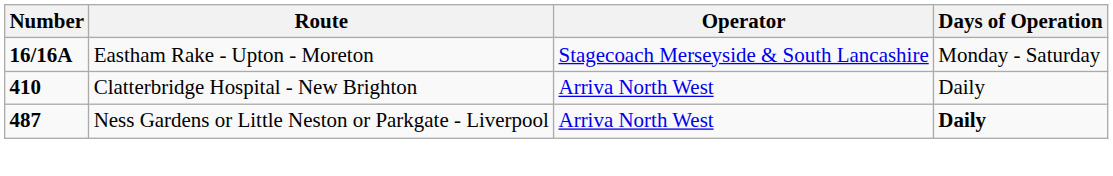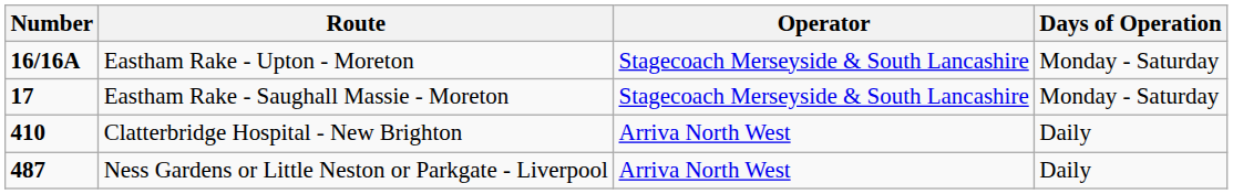+ row: 17 | Eastham Rake - Saughall Massie - Moreton | Stagecoach Merseyside & South Lancashire | Monday - Saturday
Ness Gardens or Little Neston or Parkgate - Liverpool | Days of Operation: bold -> normal
